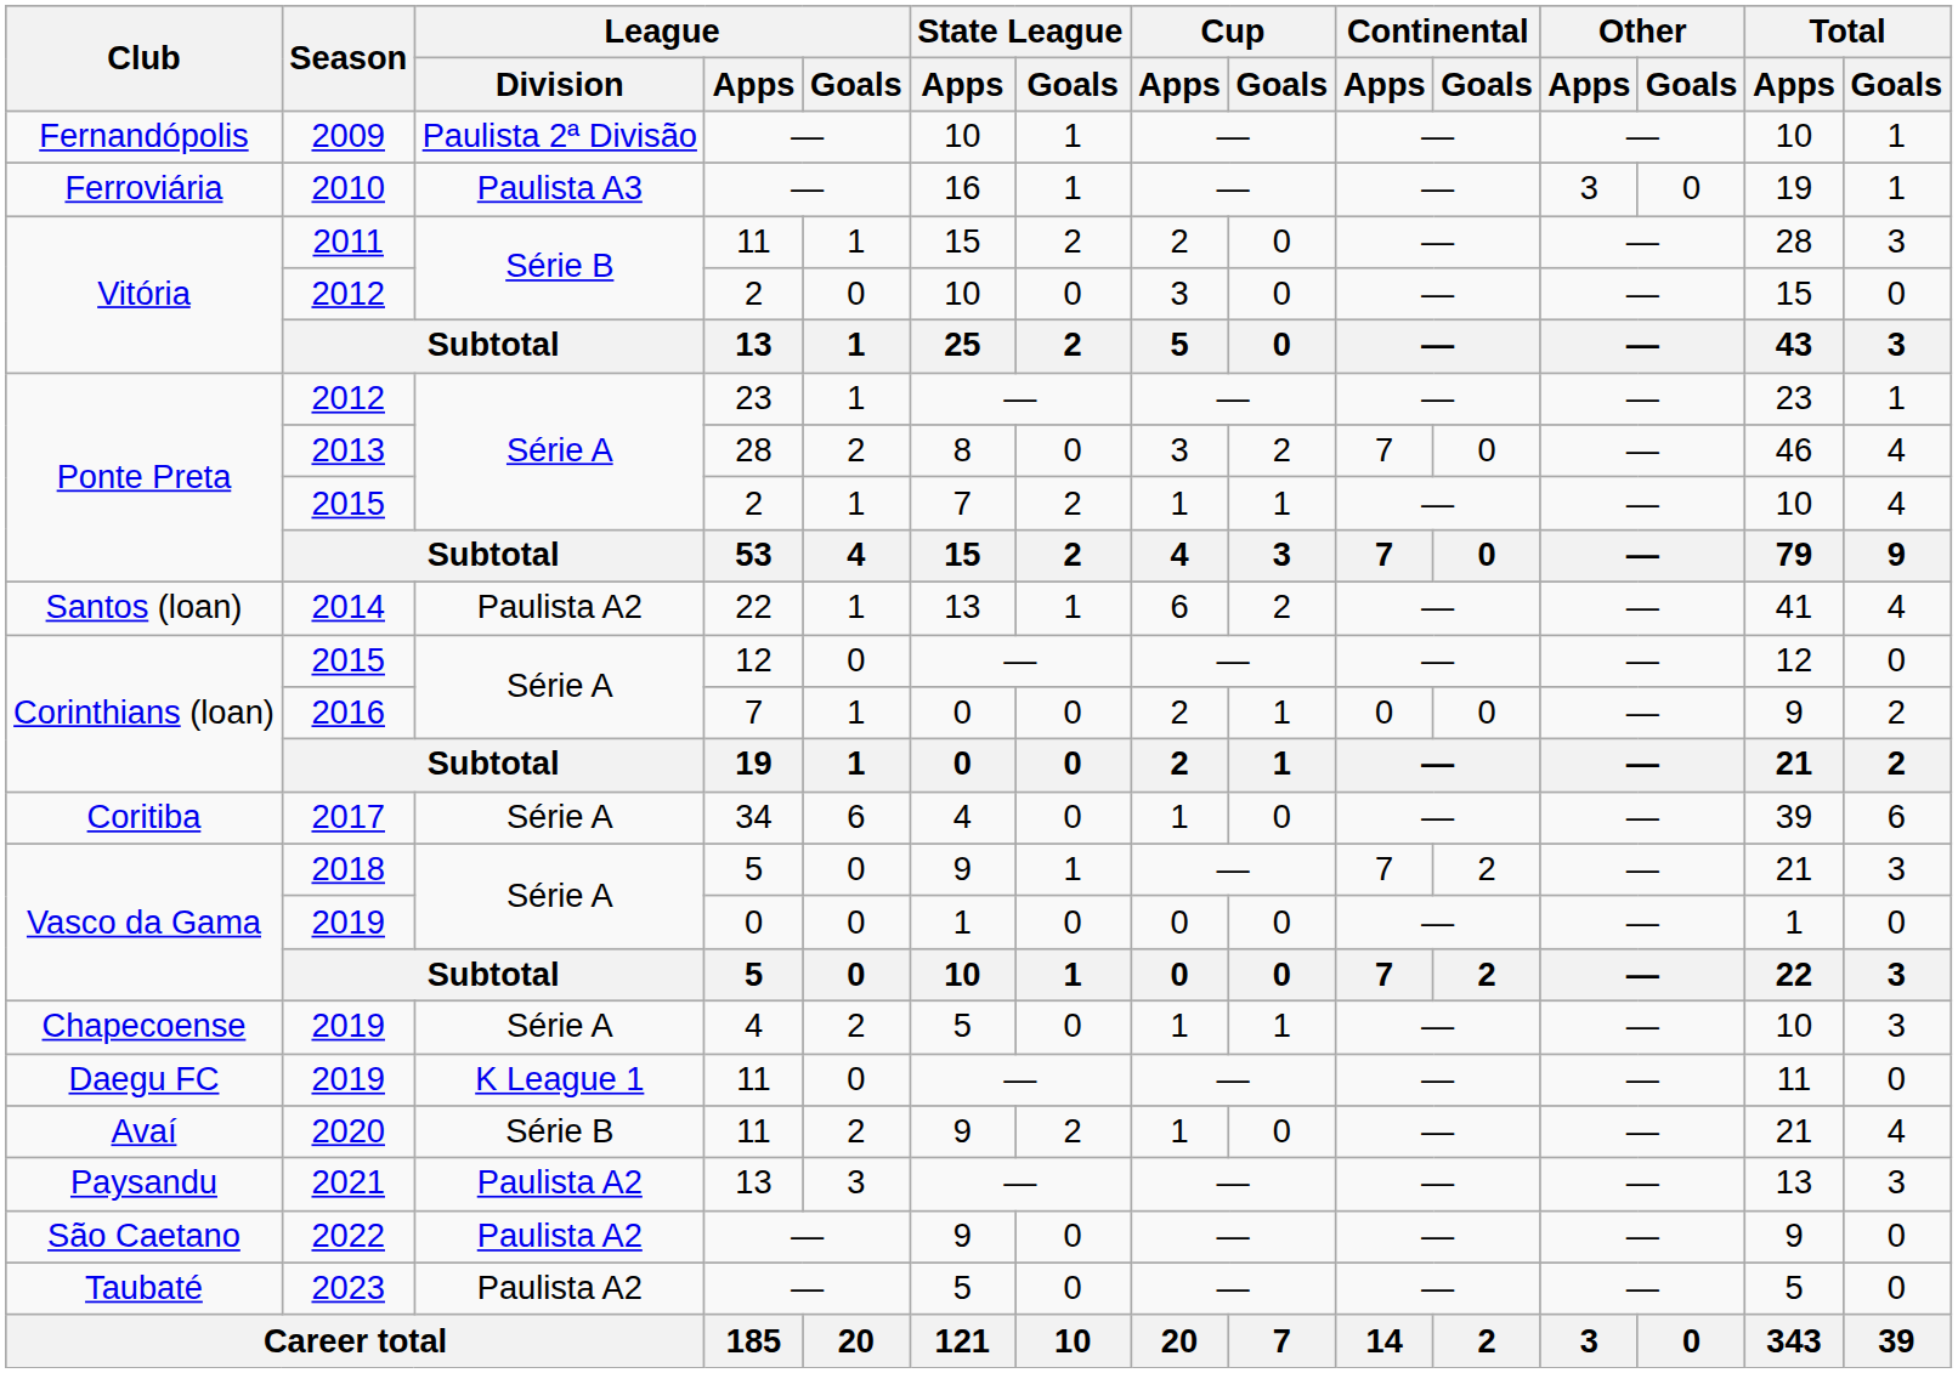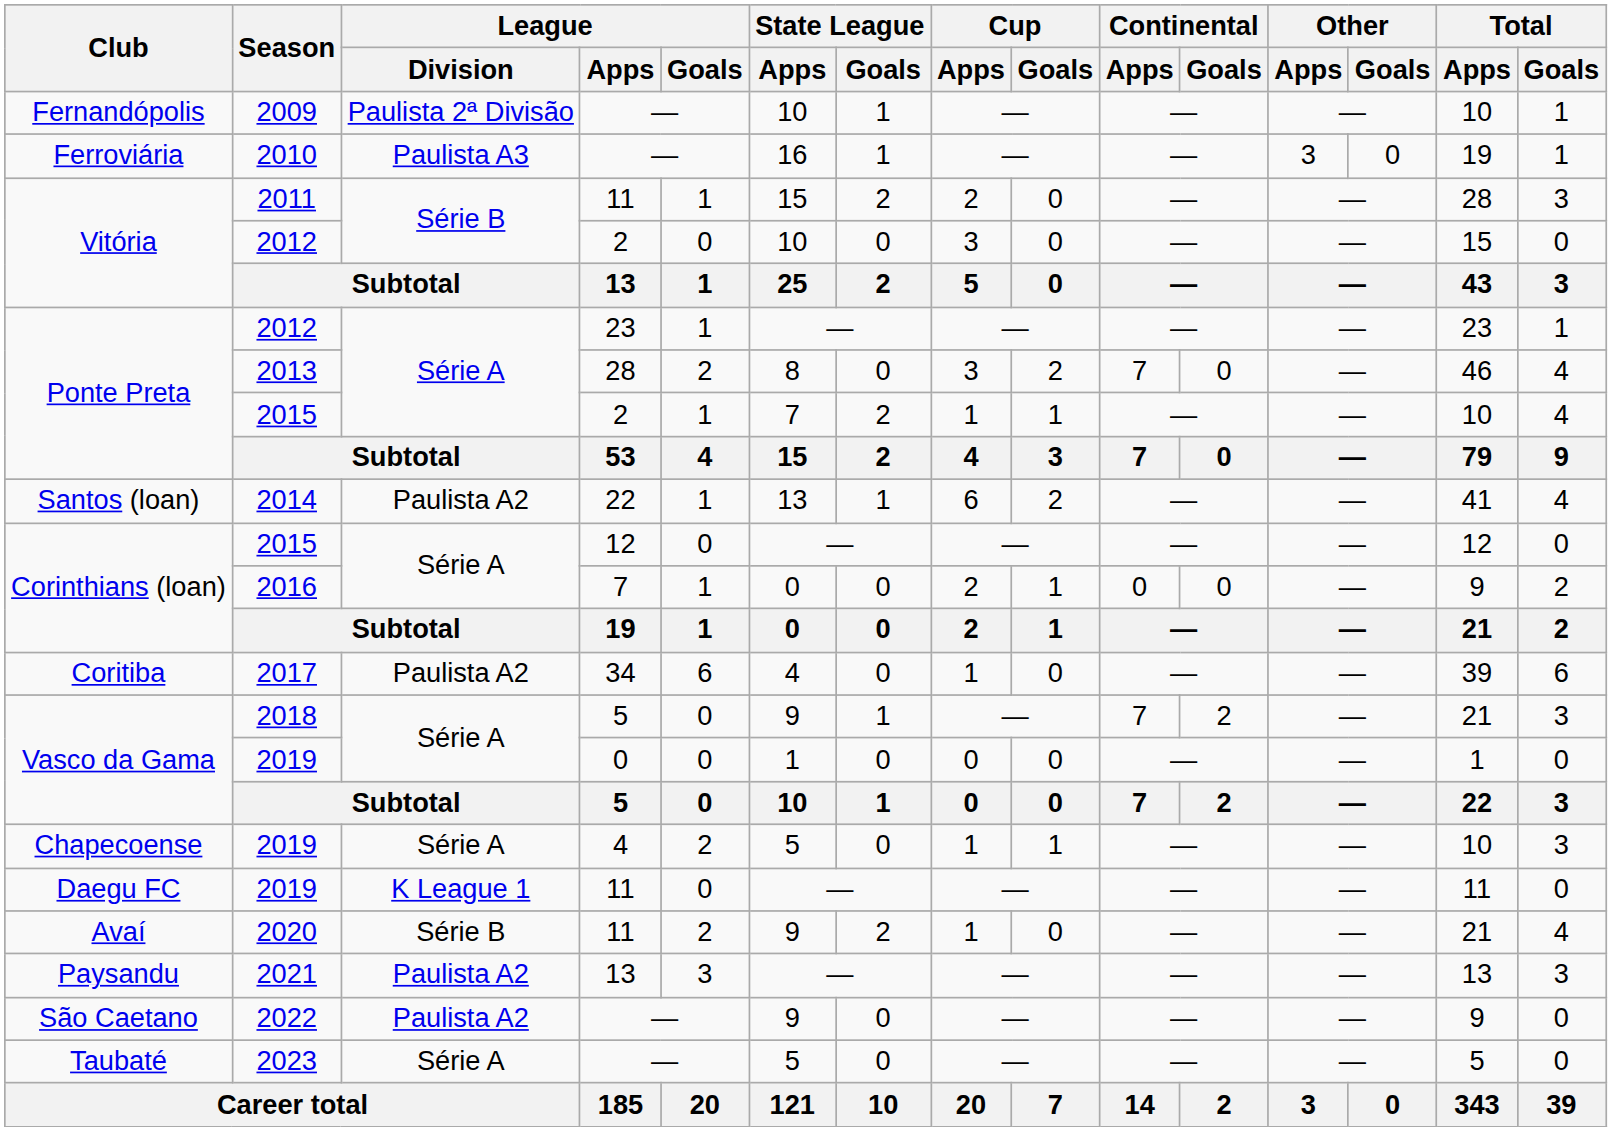2017 | League / Division: Série A -> Paulista A2
2023 | League / Division: Paulista A2 -> Série A
